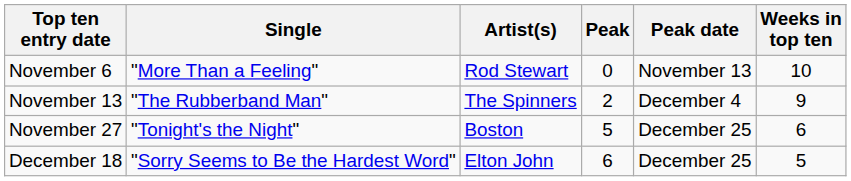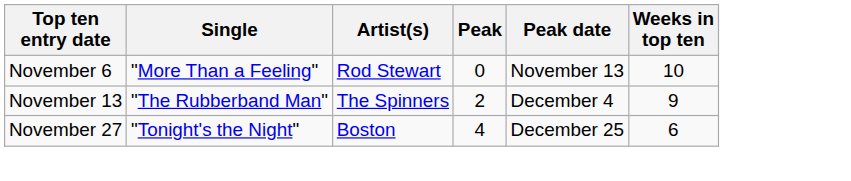November 27 | Peak: 5 -> 4
- row: December 18 | "Sorry Seems to Be the Hardest Word" | Elton John | 6 | December 25 | 5
